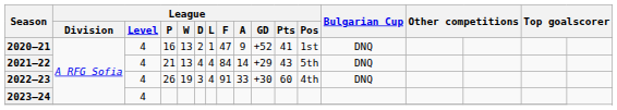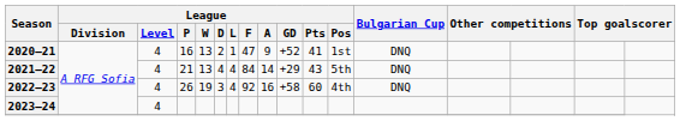2022–23 | League / F: 91 -> 92
2022–23 | League / A: 33 -> 16
2022–23 | League / GD: +30 -> +58
